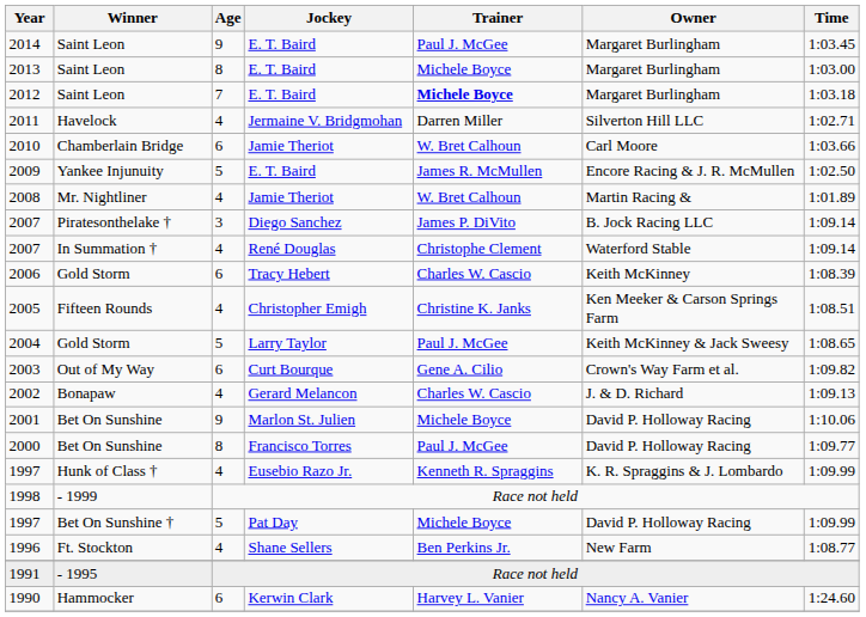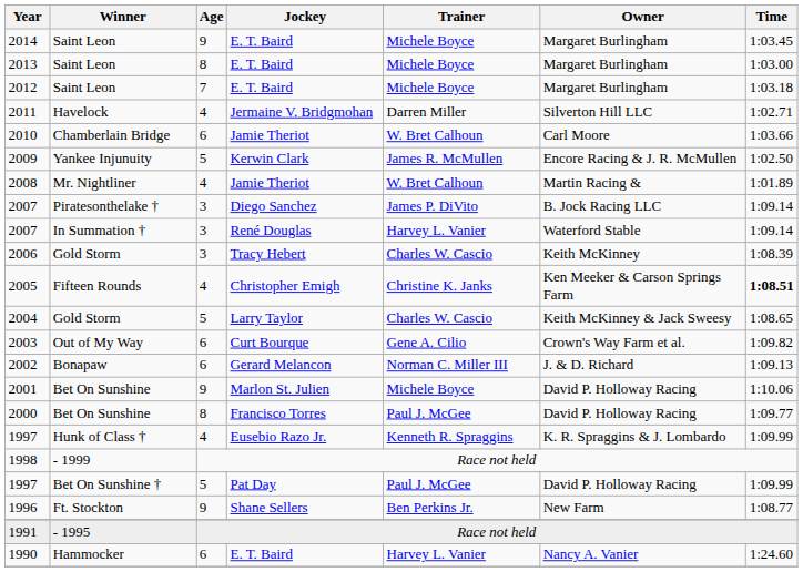2014 | Trainer: Paul J. McGee -> Michele Boyce
2012 | Trainer: bold -> normal
2009 | Jockey: E. T. Baird -> Kerwin Clark
2007 / In Summation † | Age: 4 -> 3
2007 / In Summation † | Trainer: Christophe Clement -> Harvey L. Vanier
2006 | Age: 6 -> 3
2005 | Time: normal -> bold
2004 | Trainer: Paul J. McGee -> Charles W. Cascio
2002 | Age: 4 -> 6
2002 | Trainer: Charles W. Cascio -> Norman C. Miller III
1997 / Bet On Sunshine † | Trainer: Michele Boyce -> Paul J. McGee
1996 | Age: 4 -> 9
1990 | Jockey: Kerwin Clark -> E. T. Baird
